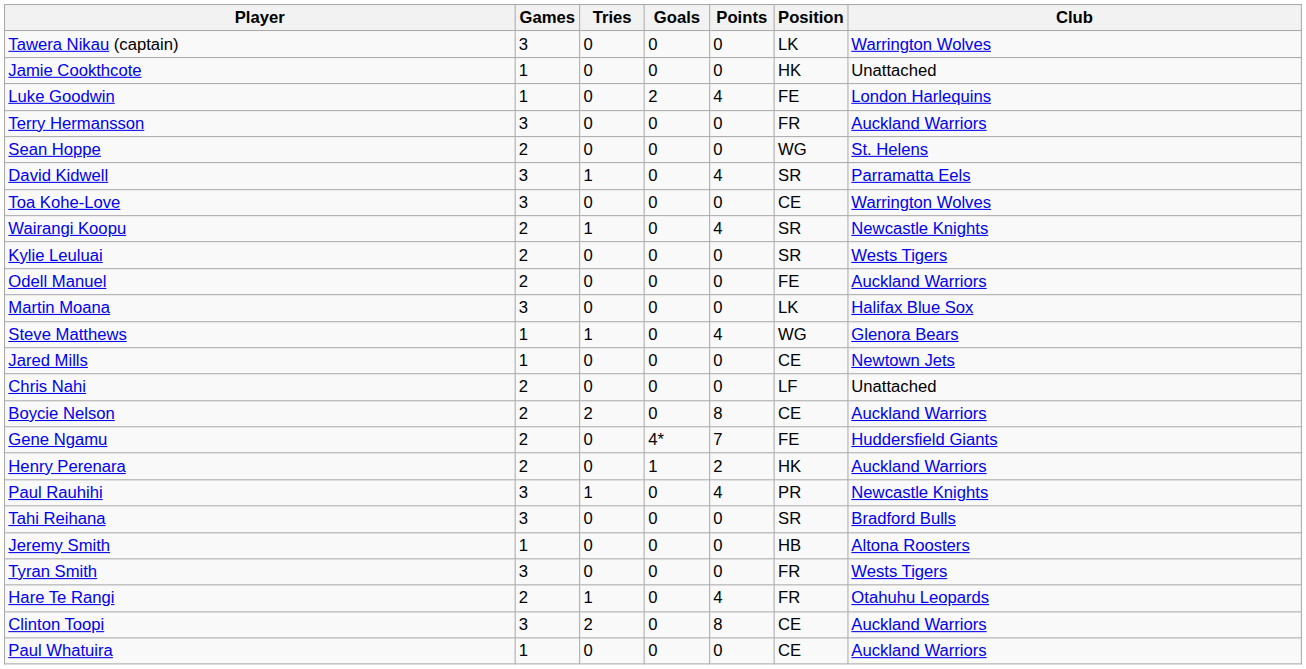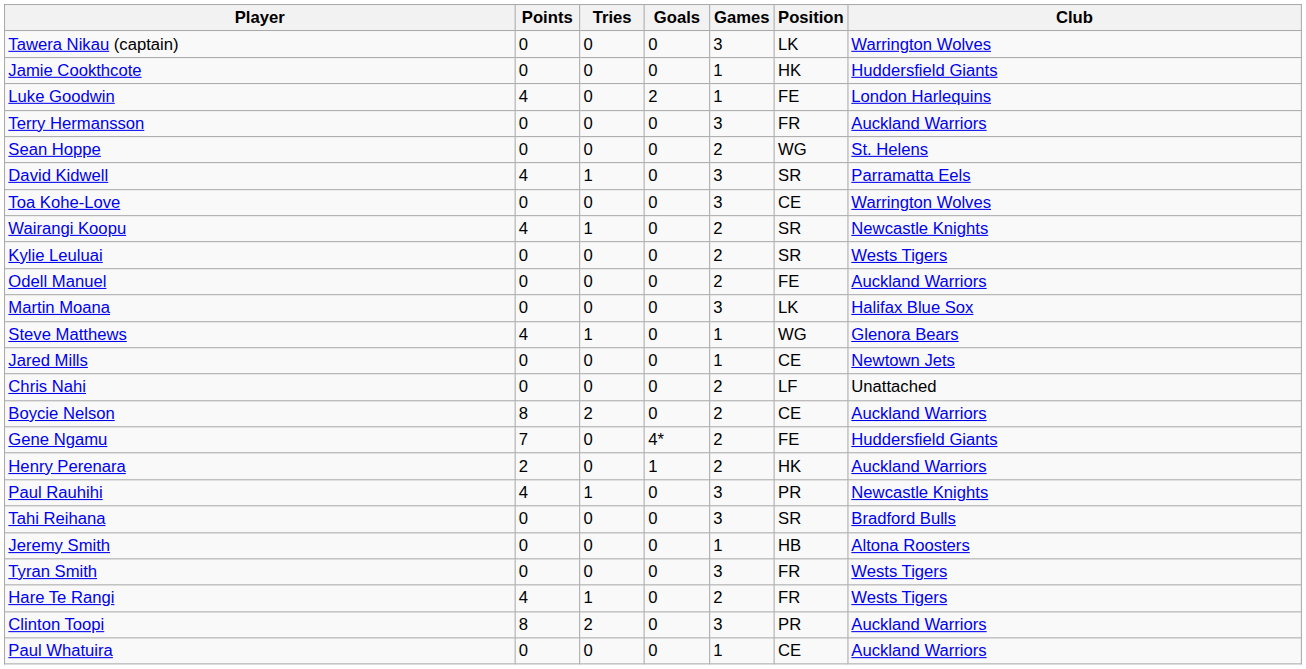columns swapped: Games <-> Points
Jamie Cookthcote | Club: Unattached -> Huddersfield Giants
Hare Te Rangi | Club: Otahuhu Leopards -> Wests Tigers
Clinton Toopi | Position: CE -> PR
